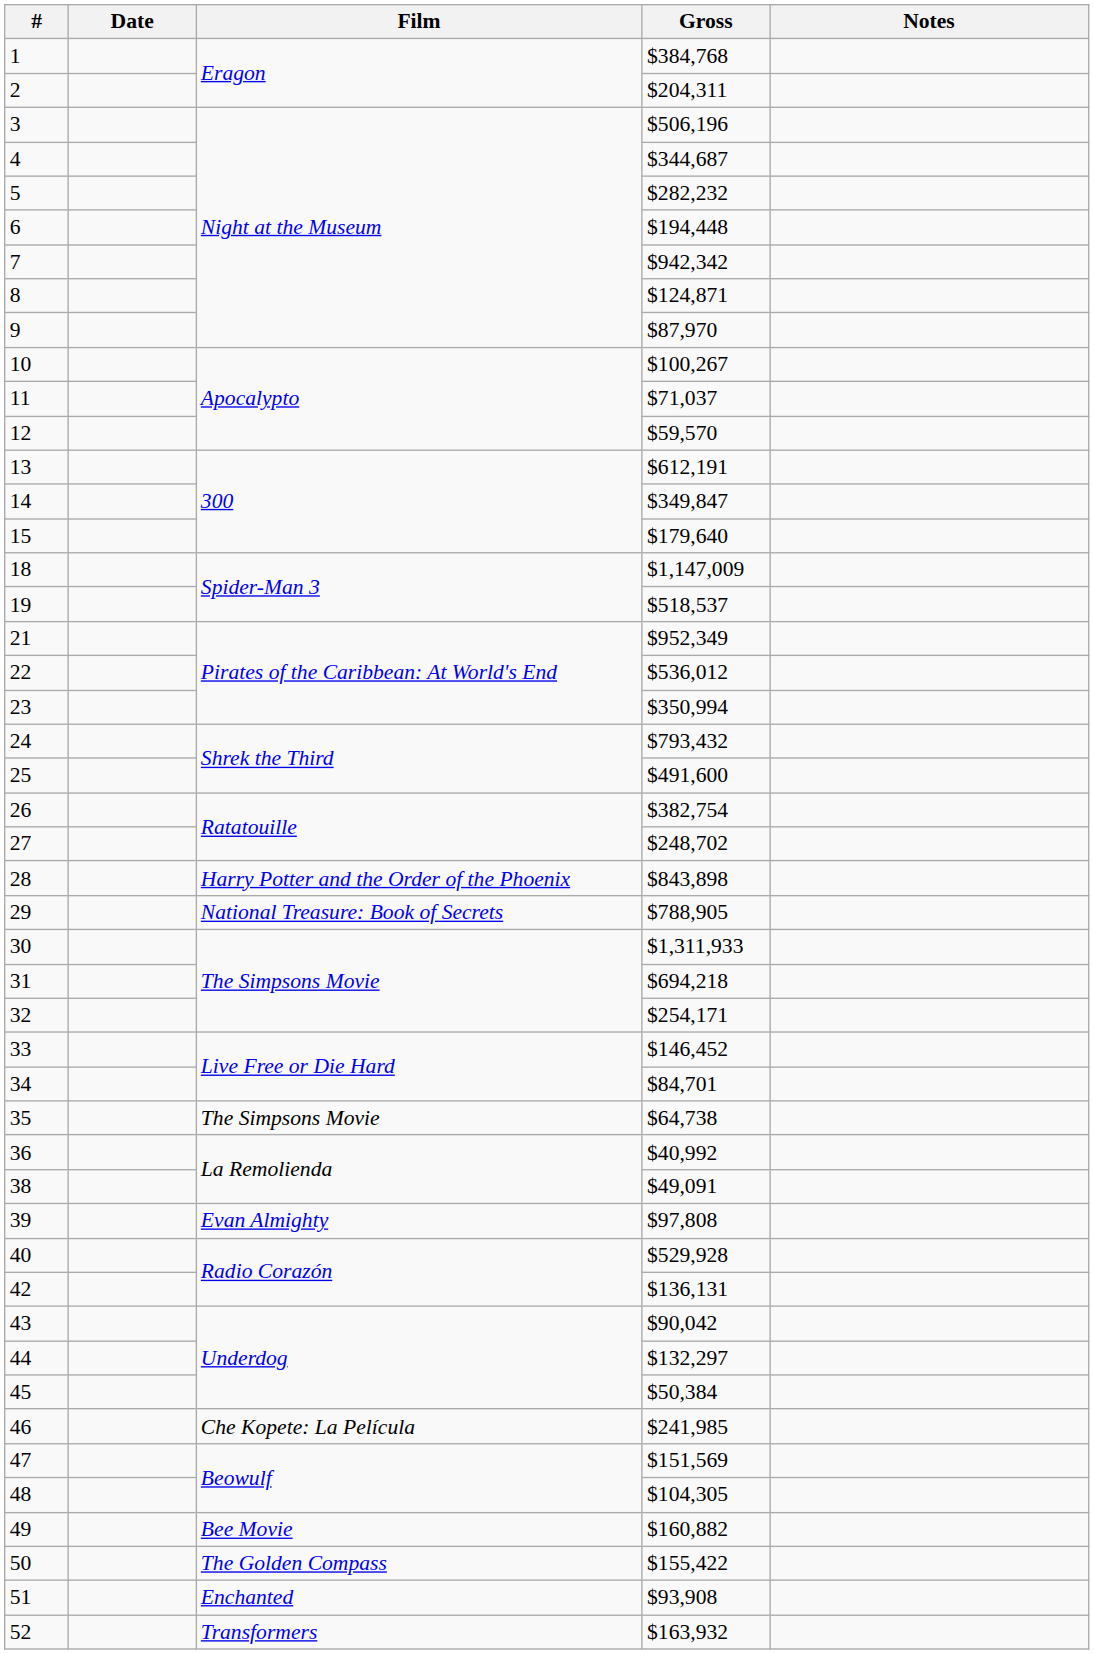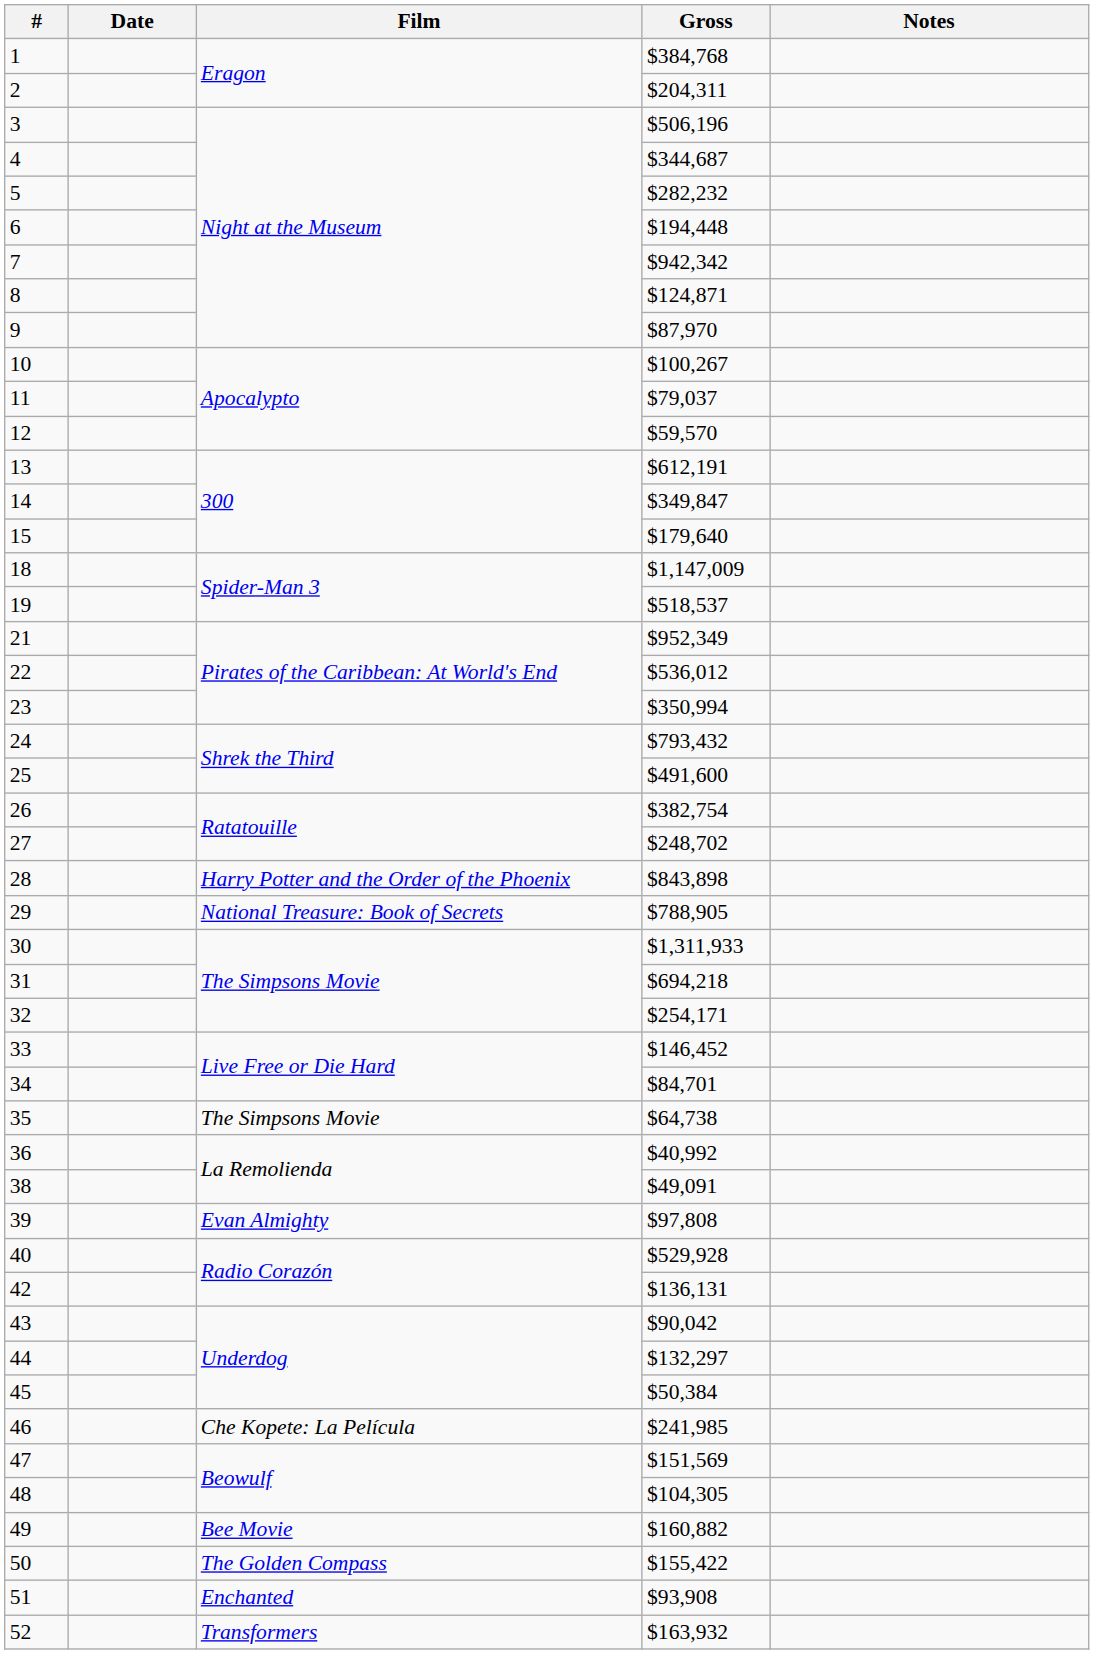11 | Gross: $71,037 -> $79,037
